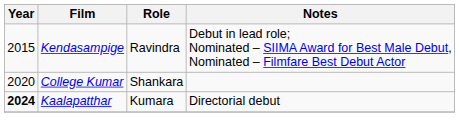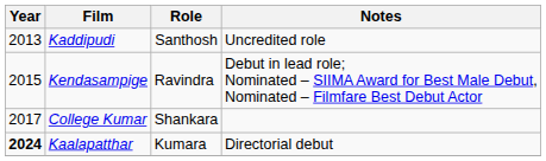+ row: 2013 | Kaddipudi | Santhosh | Uncredited role
College Kumar | Year: 2020 -> 2017
